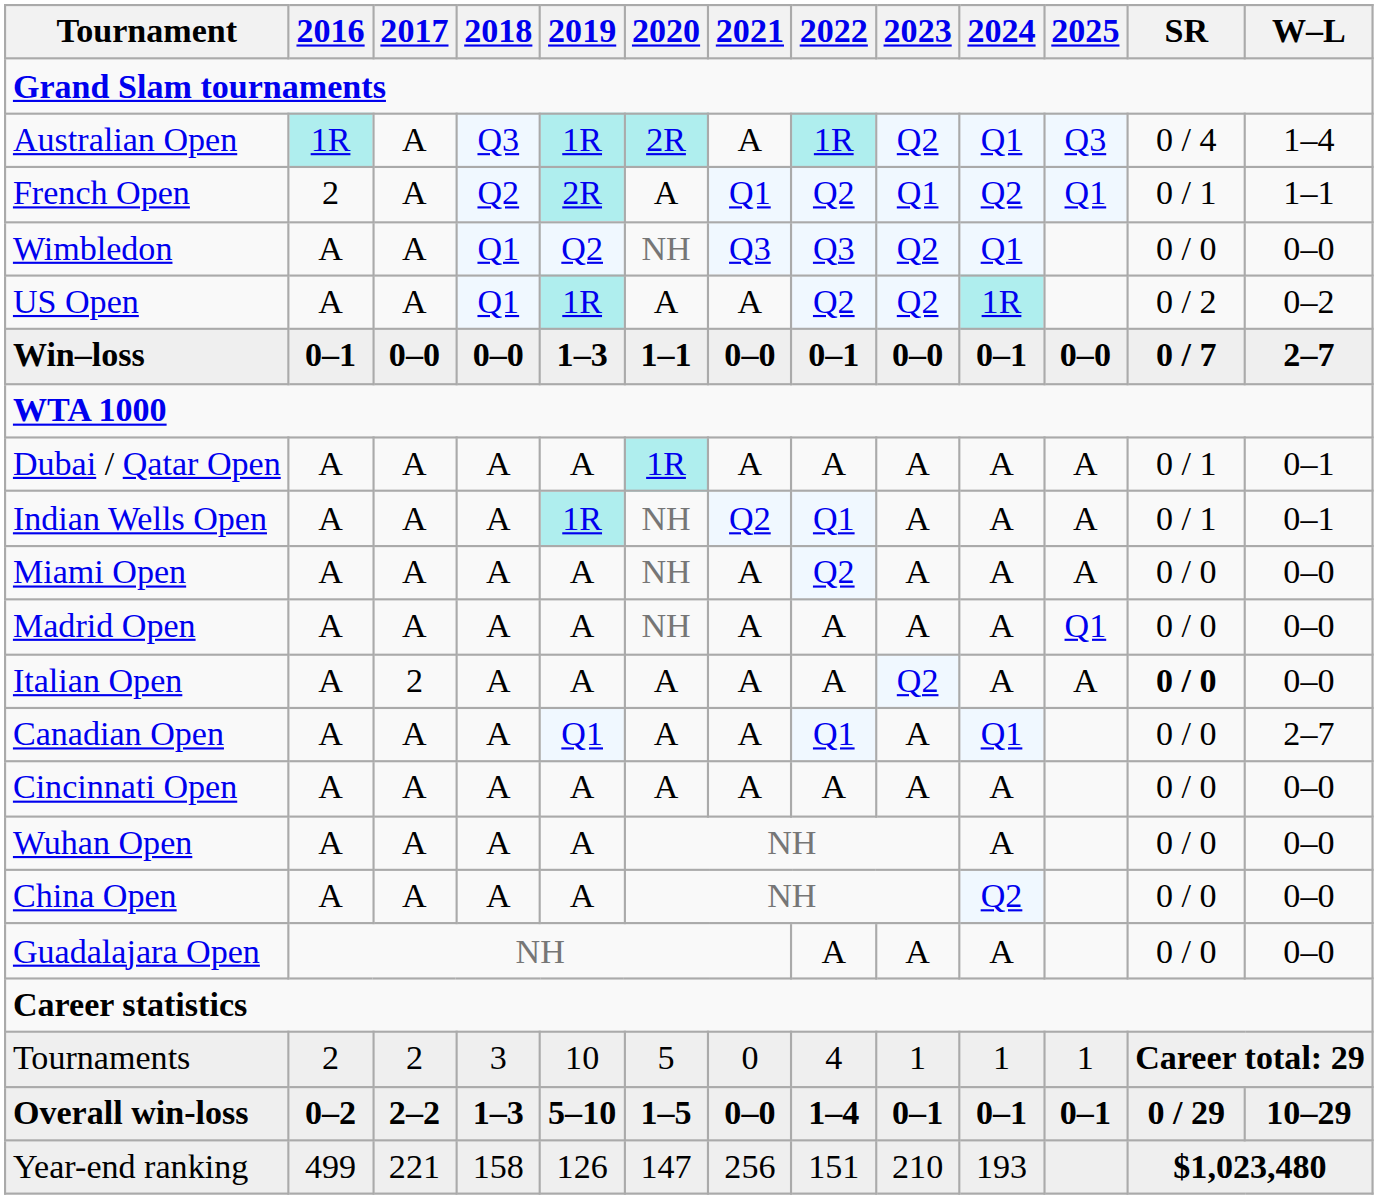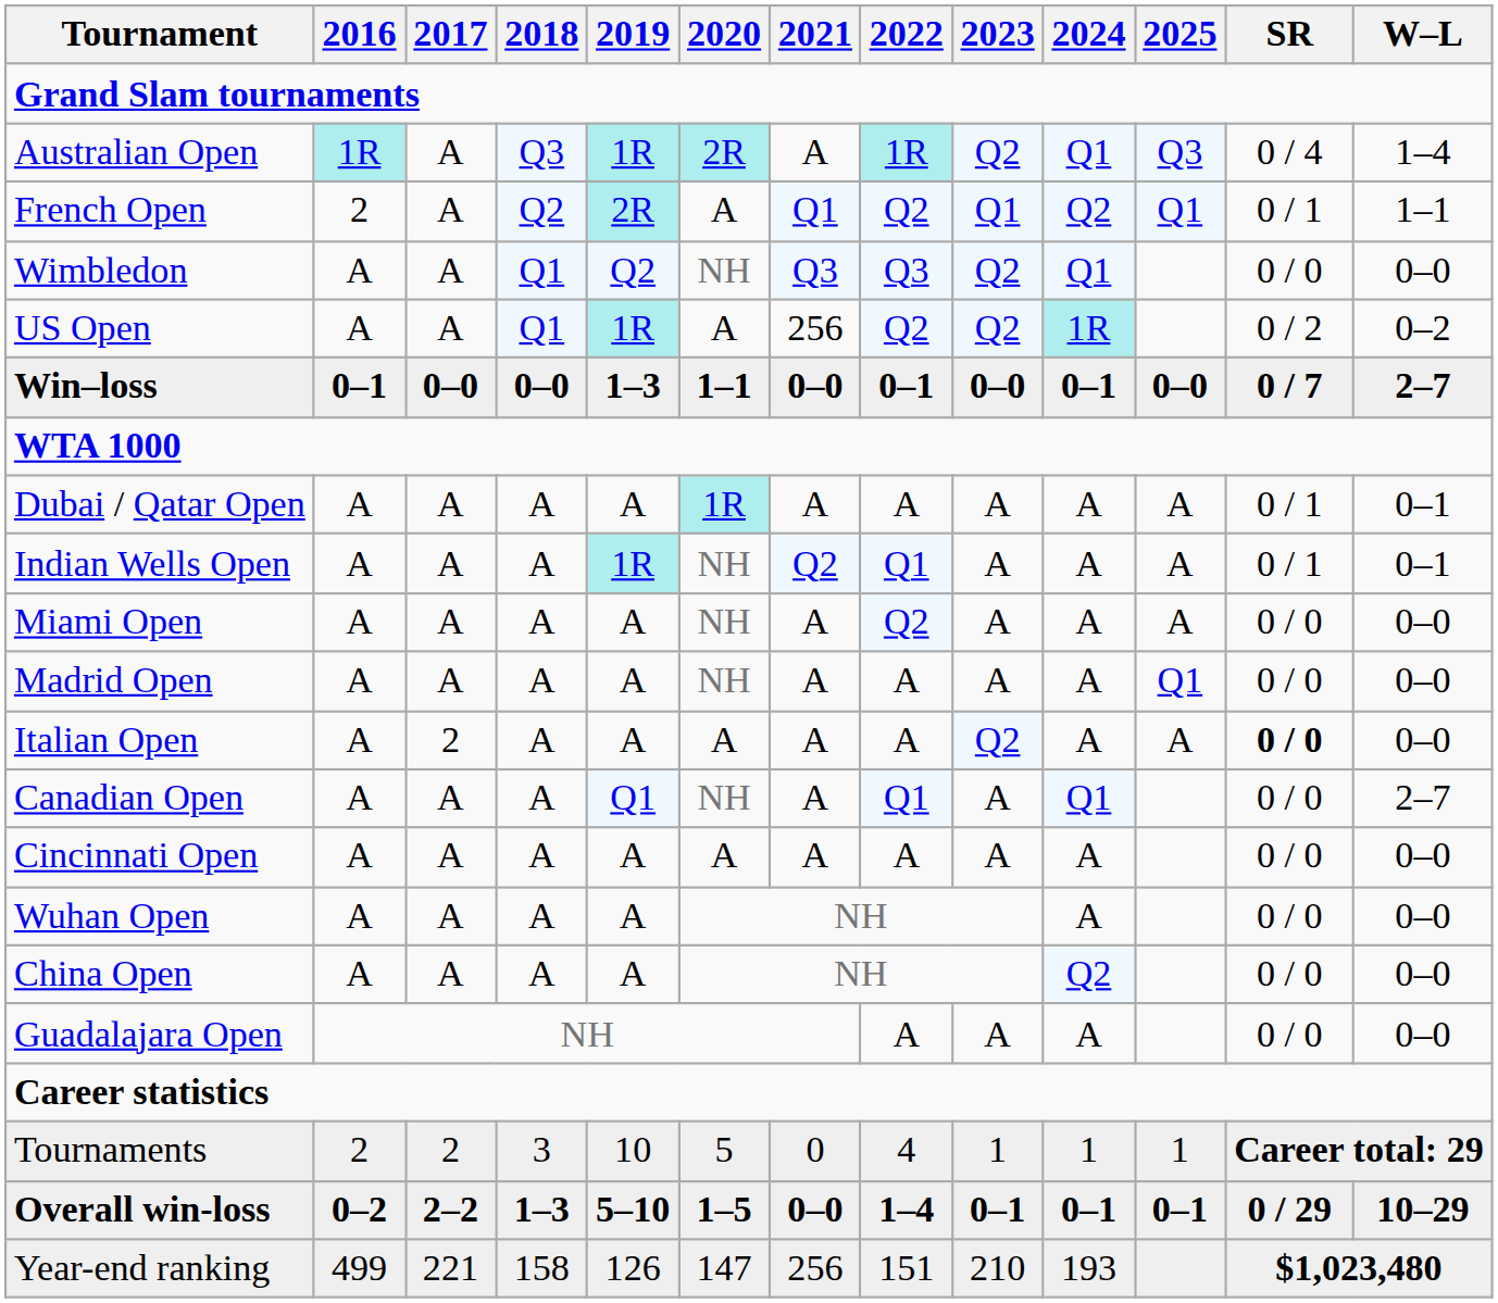US Open | 2021: A -> 256
Canadian Open | 2020: A -> NH
